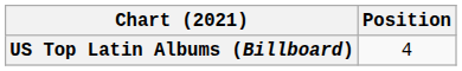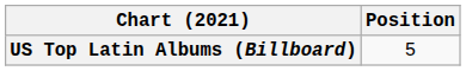US Top Latin Albums (Billboard) | Position: 4 -> 5
